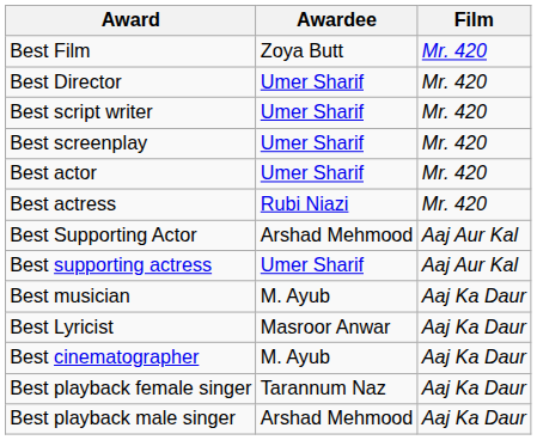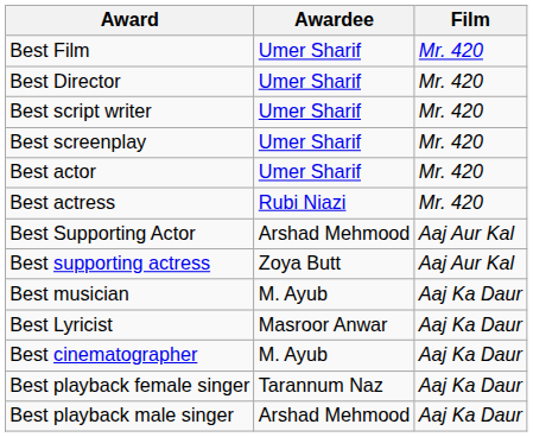Best Film | Awardee: Zoya Butt -> Umer Sharif
Best supporting actress | Awardee: Umer Sharif -> Zoya Butt
